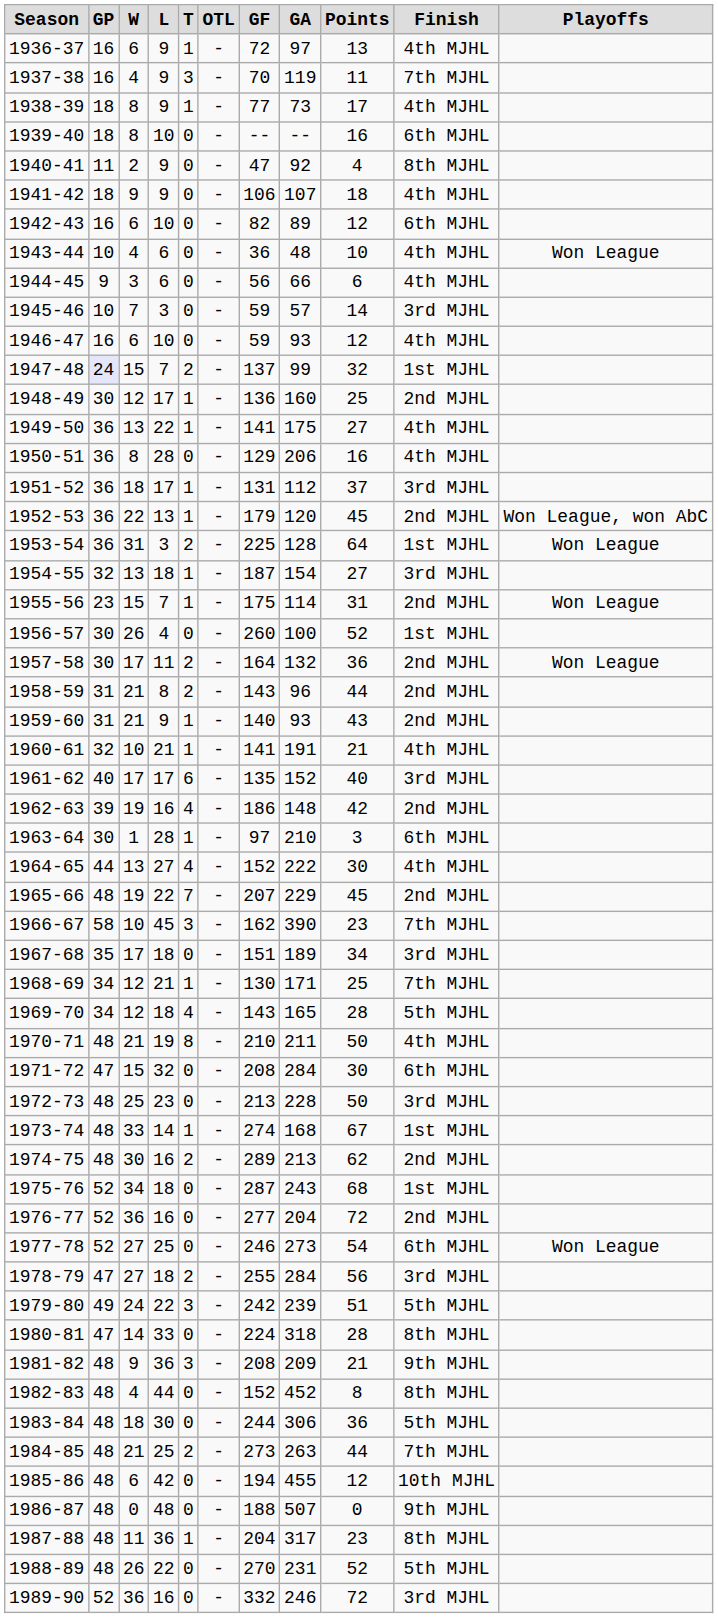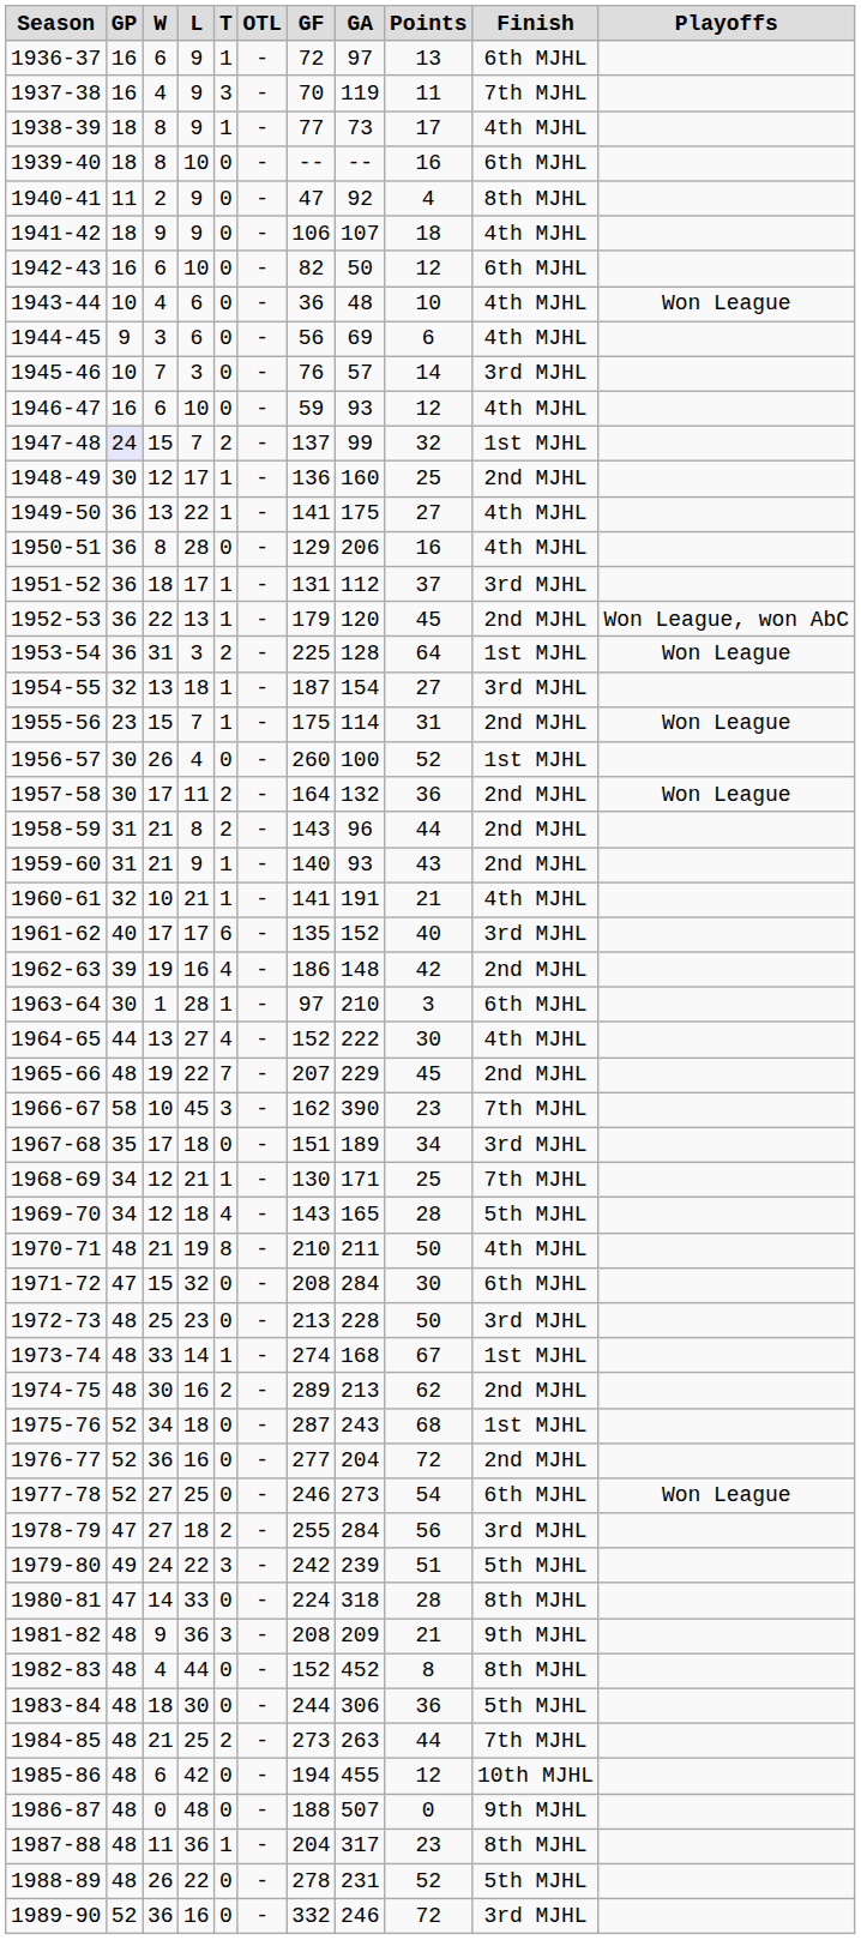1936-37 | Finish: 4th MJHL -> 6th MJHL
1942-43 | GA: 89 -> 50
1944-45 | GA: 66 -> 69
1945-46 | GF: 59 -> 76
1988-89 | GF: 270 -> 278
